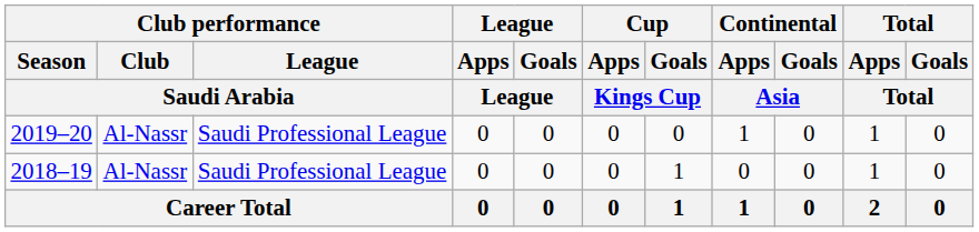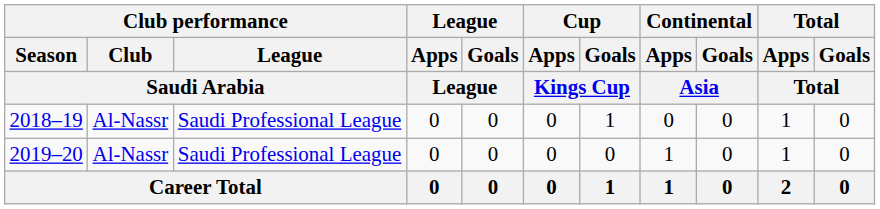rows swapped: 2018–19 <-> 2019–20
